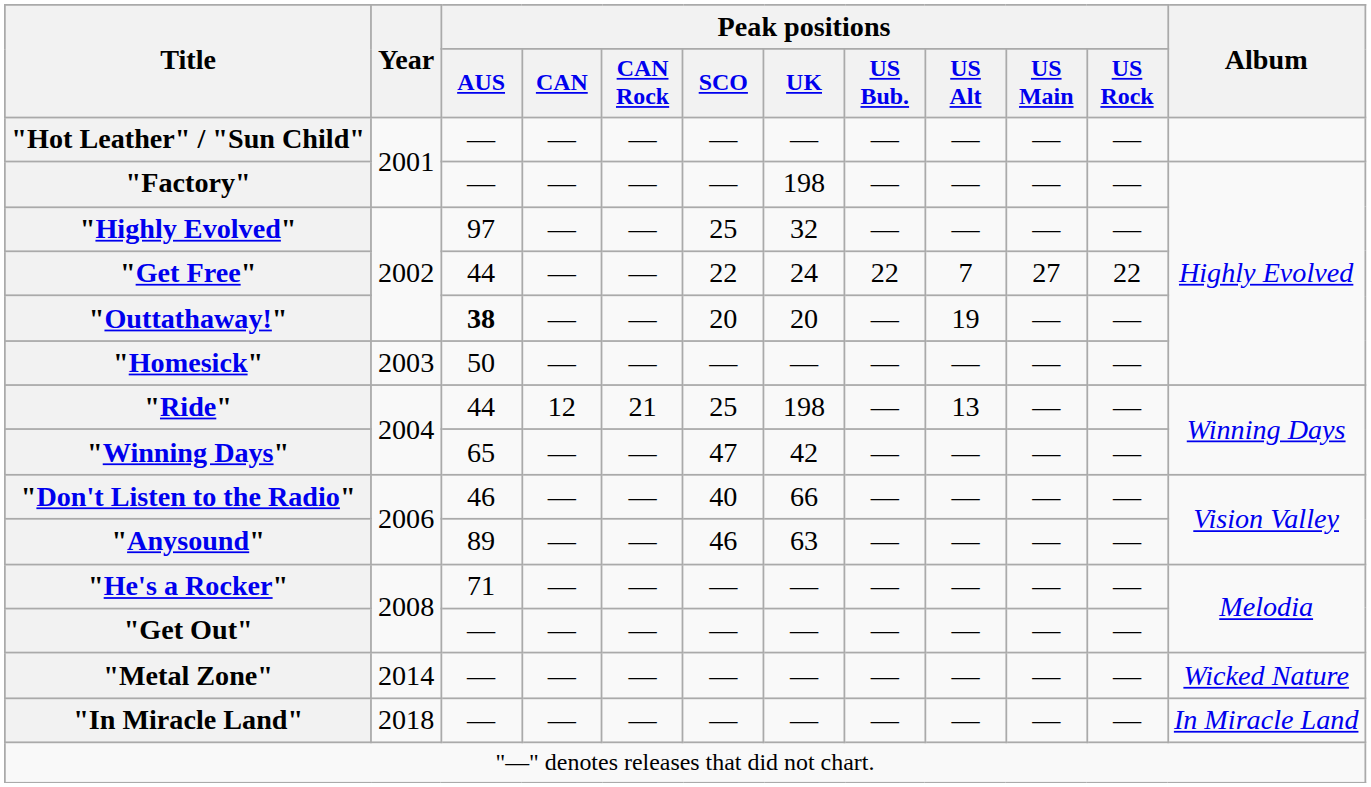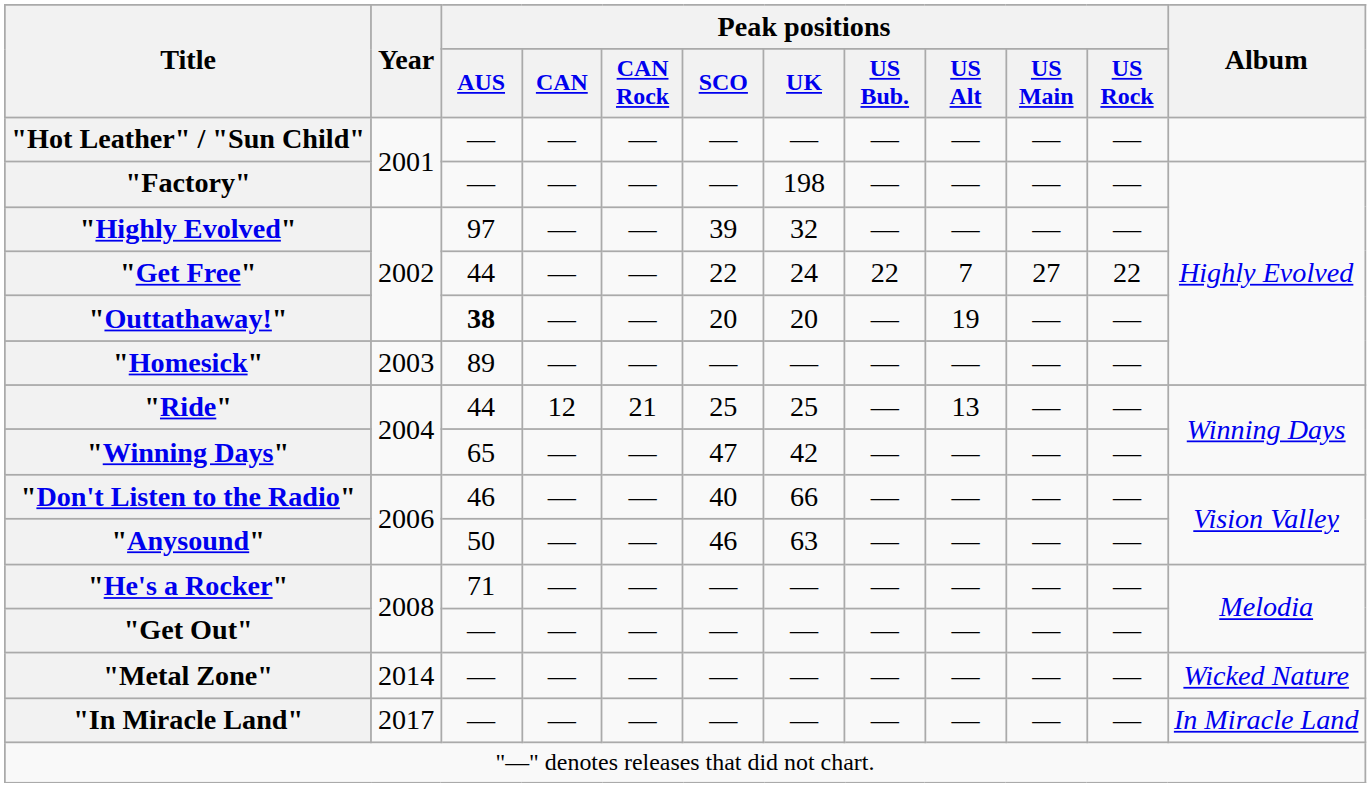"Highly Evolved" | Peak positions / SCO: 25 -> 39
"Homesick" | Peak positions / AUS: 50 -> 89
"Ride" | Peak positions / UK: 198 -> 25
"Anysound" | Peak positions / AUS: 89 -> 50
"In Miracle Land" | Year: 2018 -> 2017
